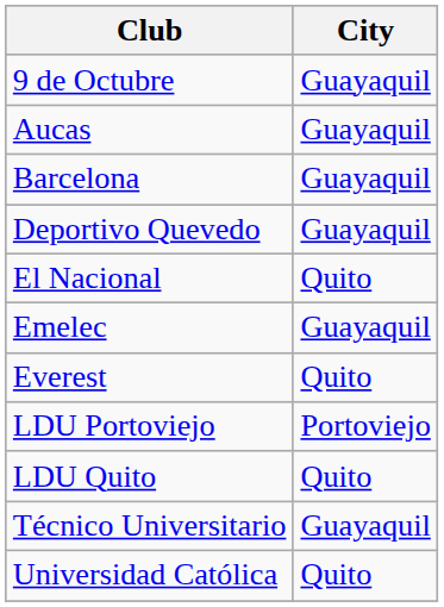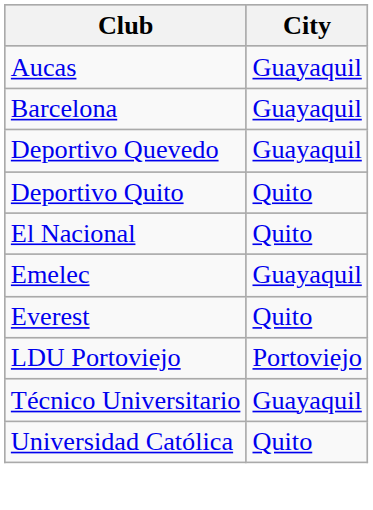- row: 9 de Octubre | Guayaquil
+ row: Deportivo Quito | Quito
- row: LDU Quito | Quito
